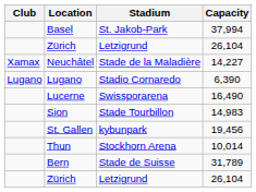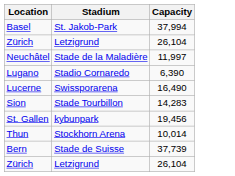- column: Club | Xamax | Lugano
Neuchâtel | Capacity: 14,227 -> 11,997
Sion | Capacity: 14,983 -> 14,283
Bern | Capacity: 31,789 -> 37,739
